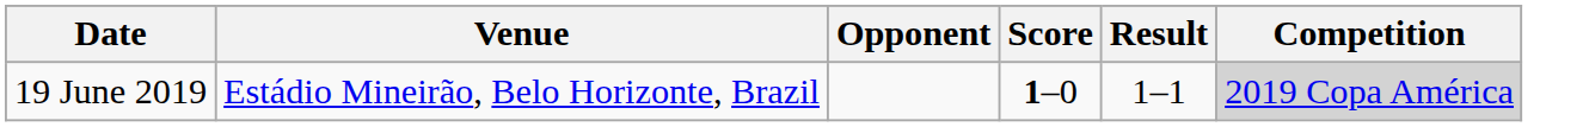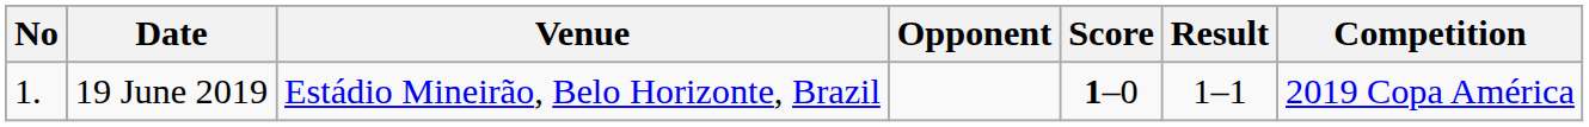+ column: No | 1.
19 June 2019 | Competition: lightgrey background -> no background
